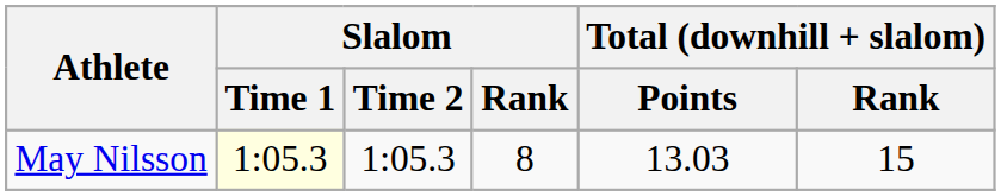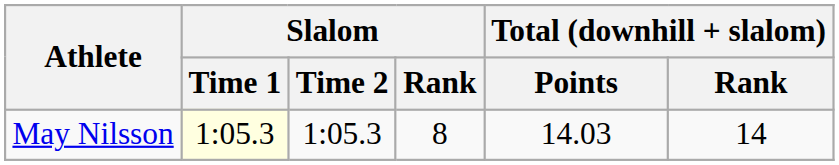May Nilsson | Total (downhill + slalom) / Points: 13.03 -> 14.03
May Nilsson | Total (downhill + slalom) / Rank: 15 -> 14
